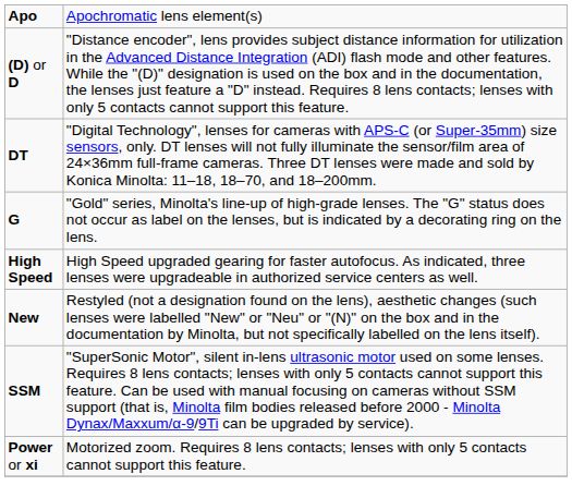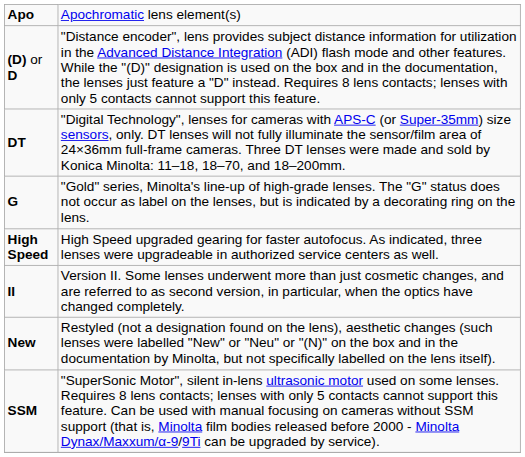+ row: II | Version II. Some lenses underwent more than just cosmetic changes, and are referred to as second version, in particular, when the optics have changed completely.
- row: Power or xi | Motorized zoom. Requires 8 lens contacts; lenses with only 5 contacts cannot support this feature.
